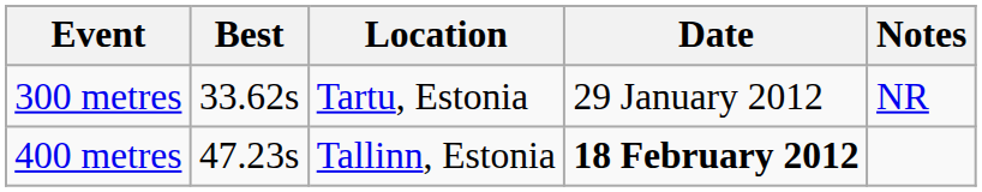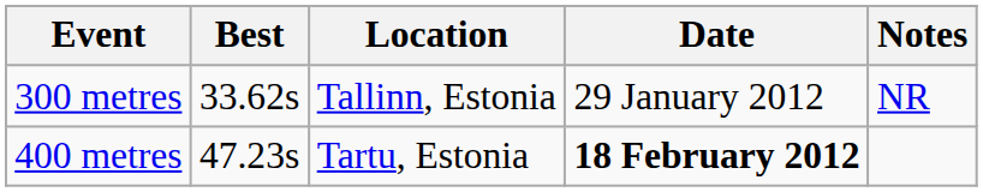300 metres | Location: Tartu, Estonia -> Tallinn, Estonia
400 metres | Location: Tallinn, Estonia -> Tartu, Estonia
